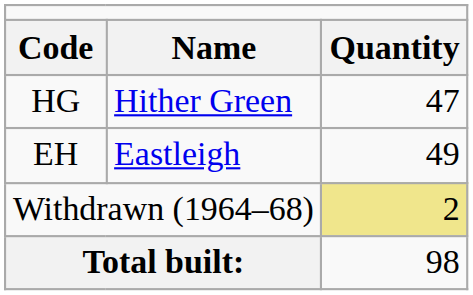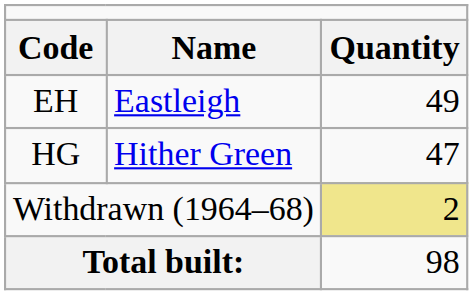rows swapped: EH <-> HG
